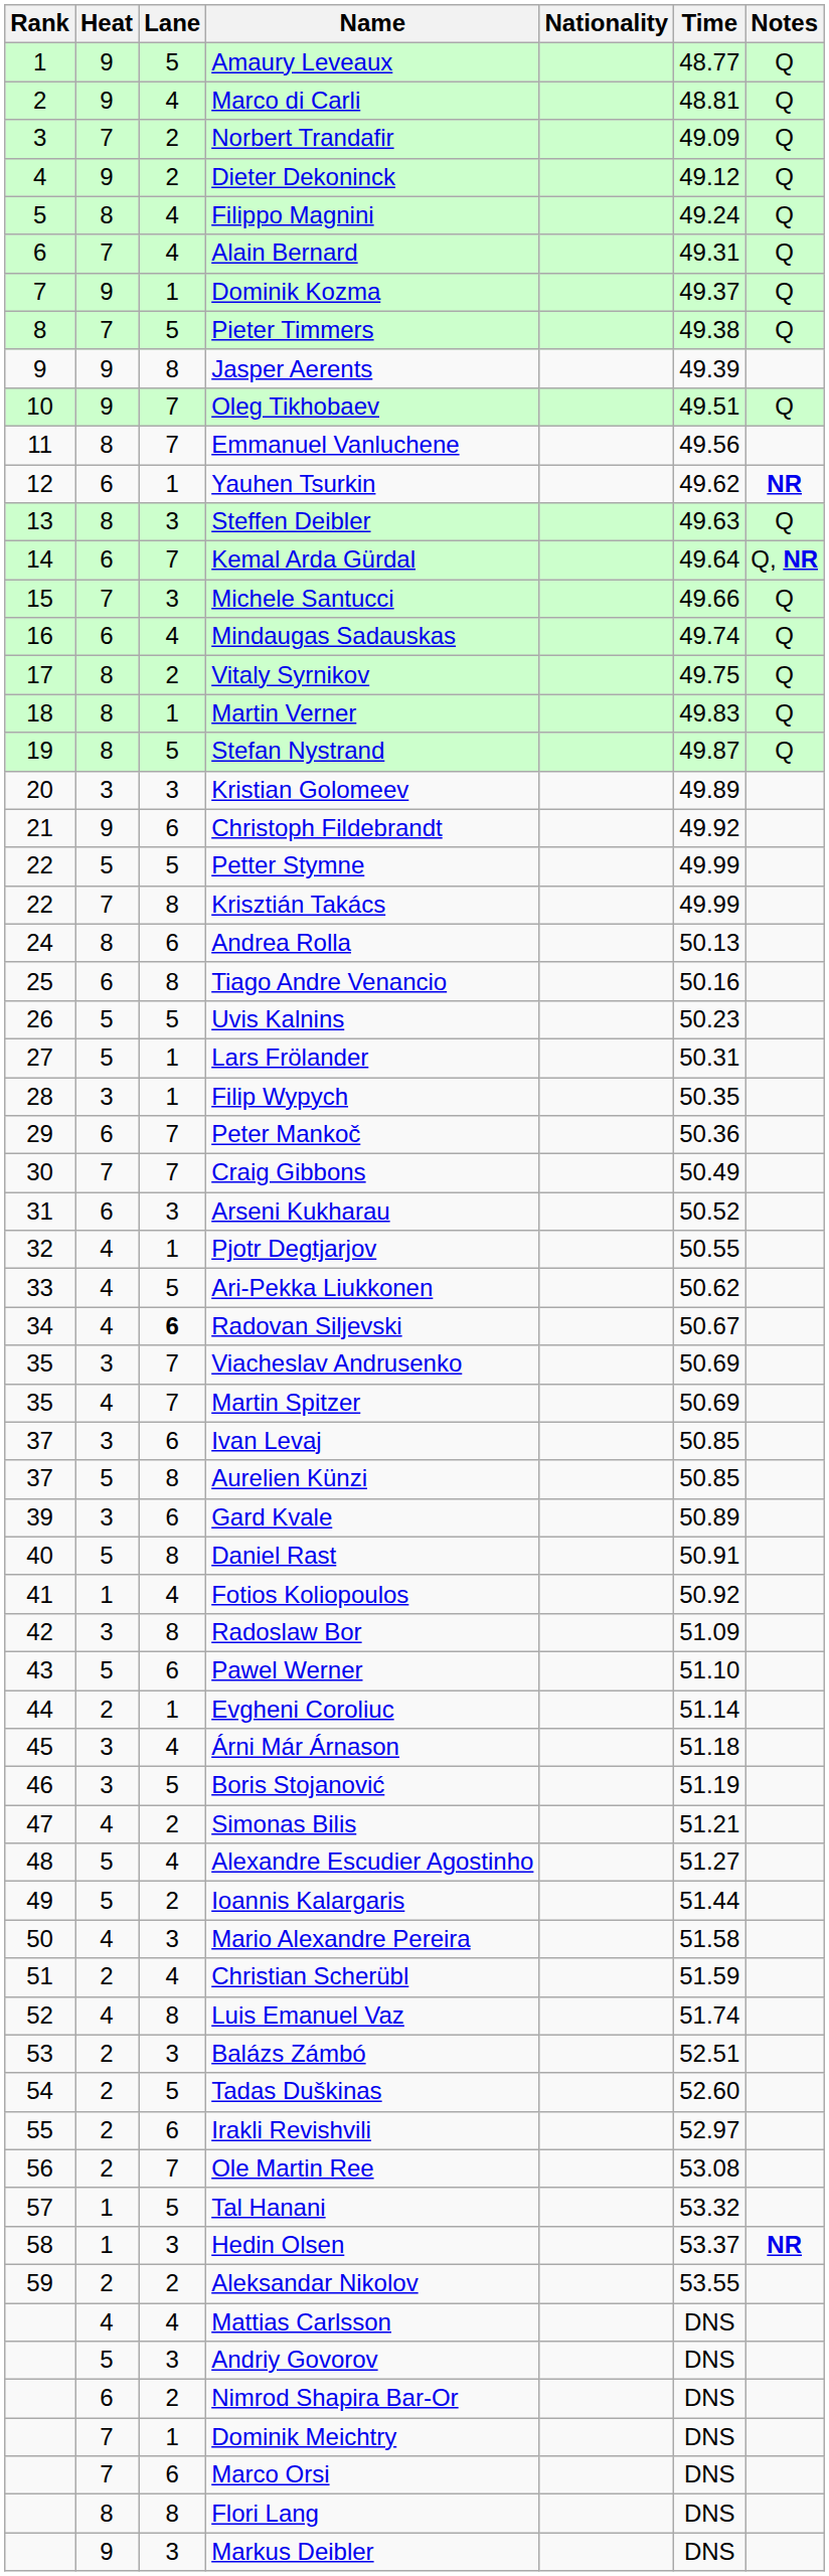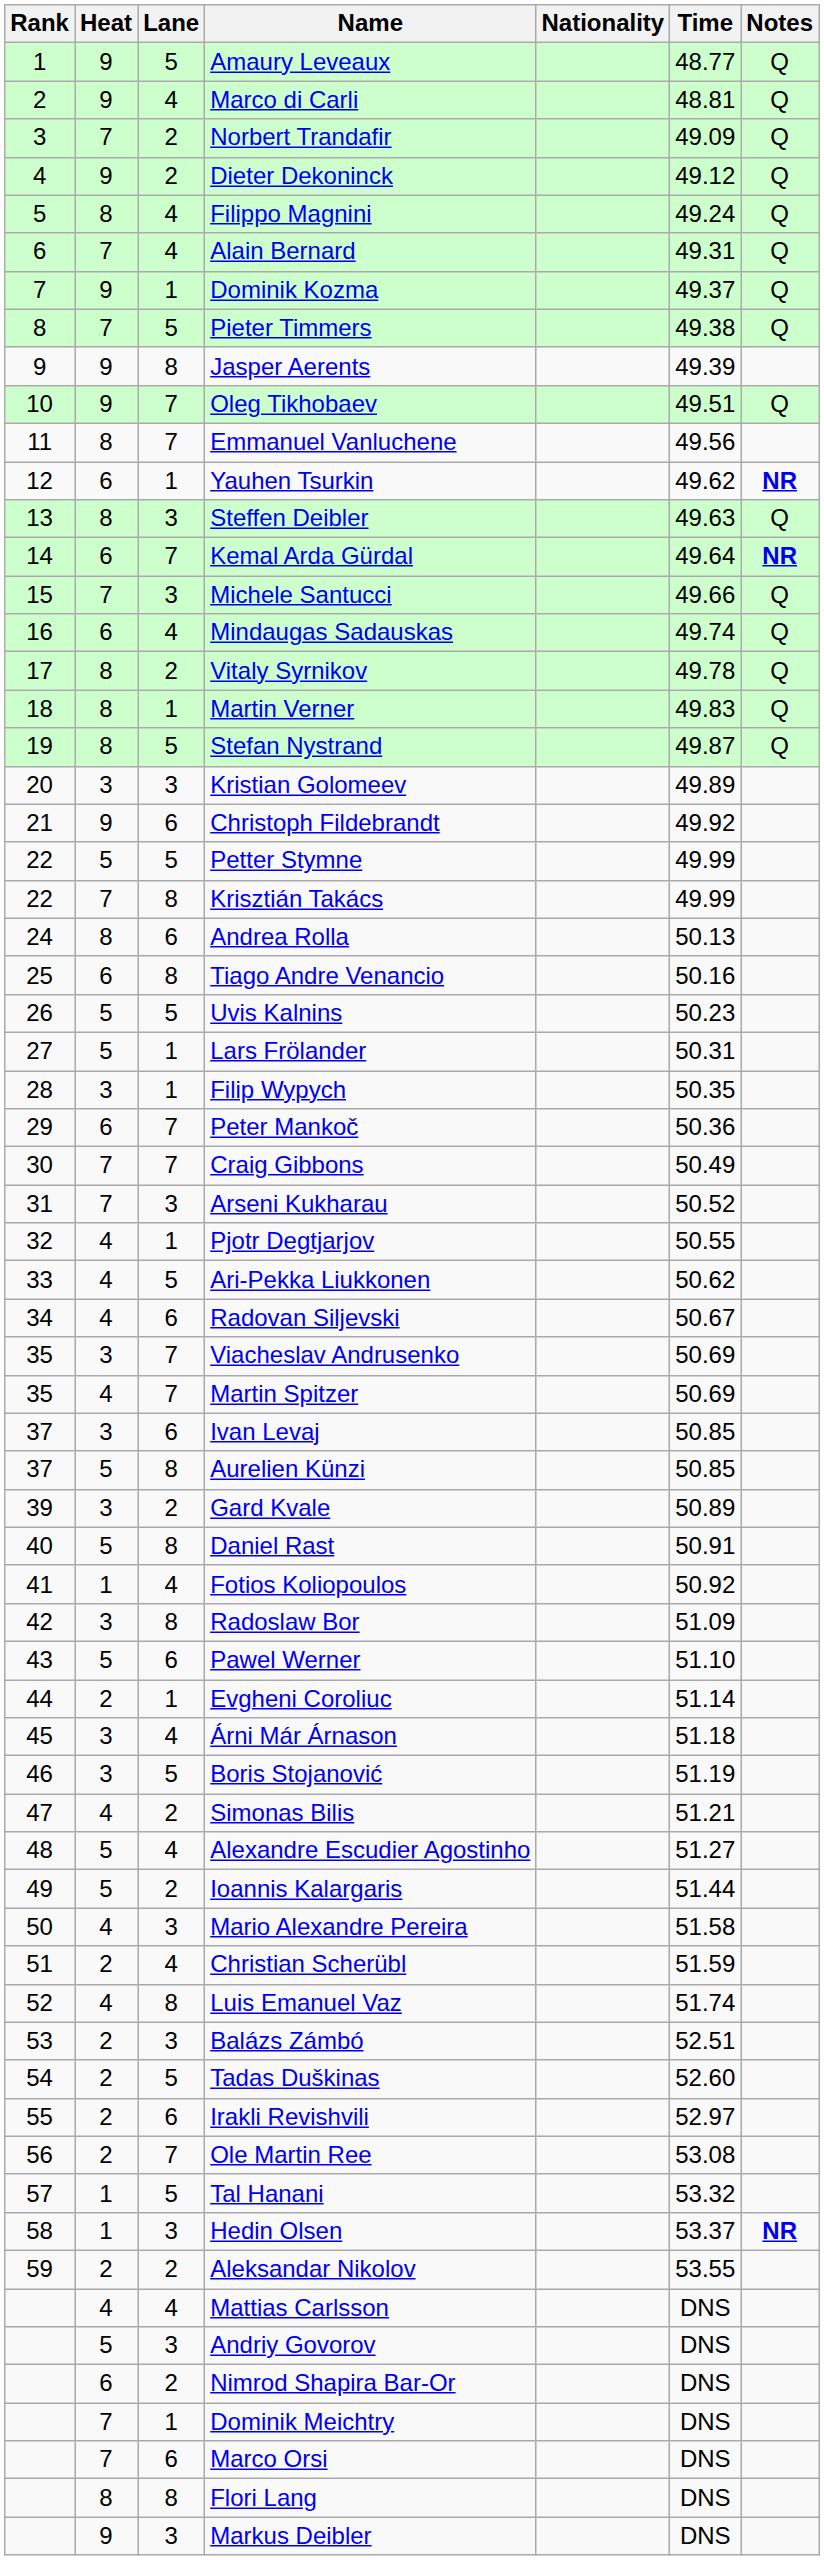Kemal Arda Gürdal | Notes: Q, NR -> NR
Vitaly Syrnikov | Time: 49.75 -> 49.78
Arseni Kukharau | Heat: 6 -> 7
Radovan Siljevski | Lane: bold -> normal
Gard Kvale | Lane: 6 -> 2
